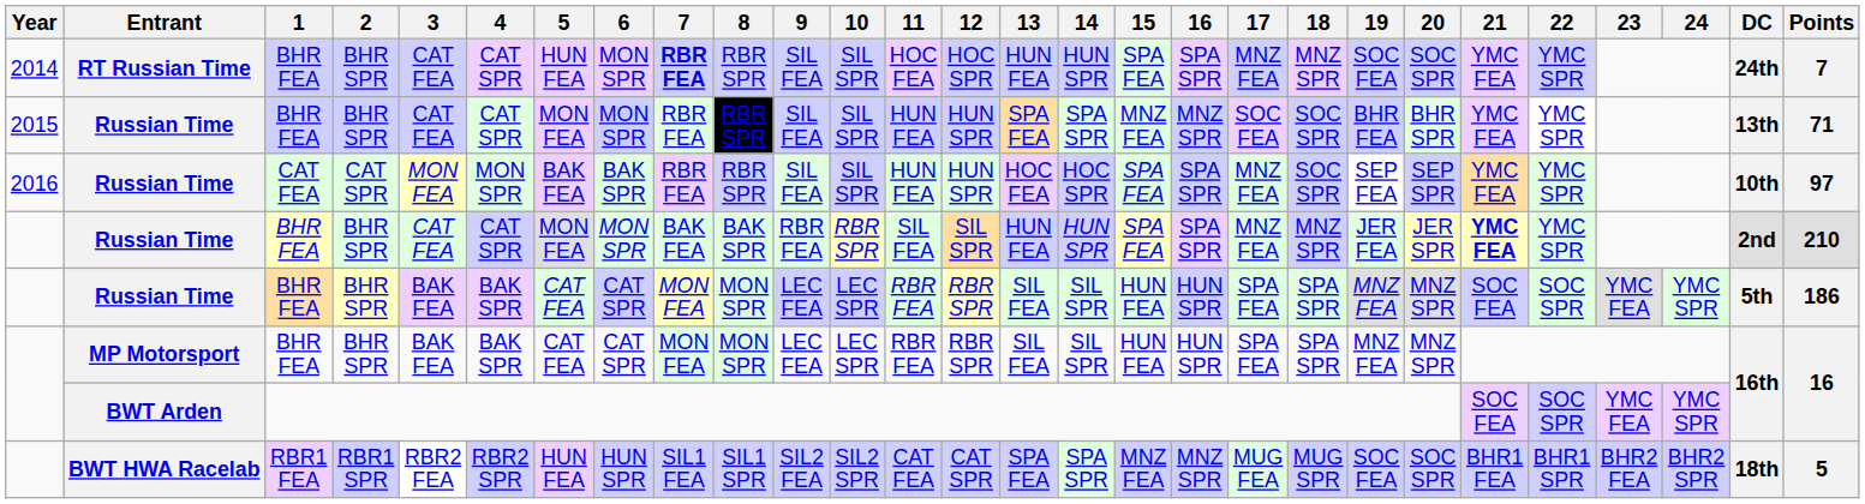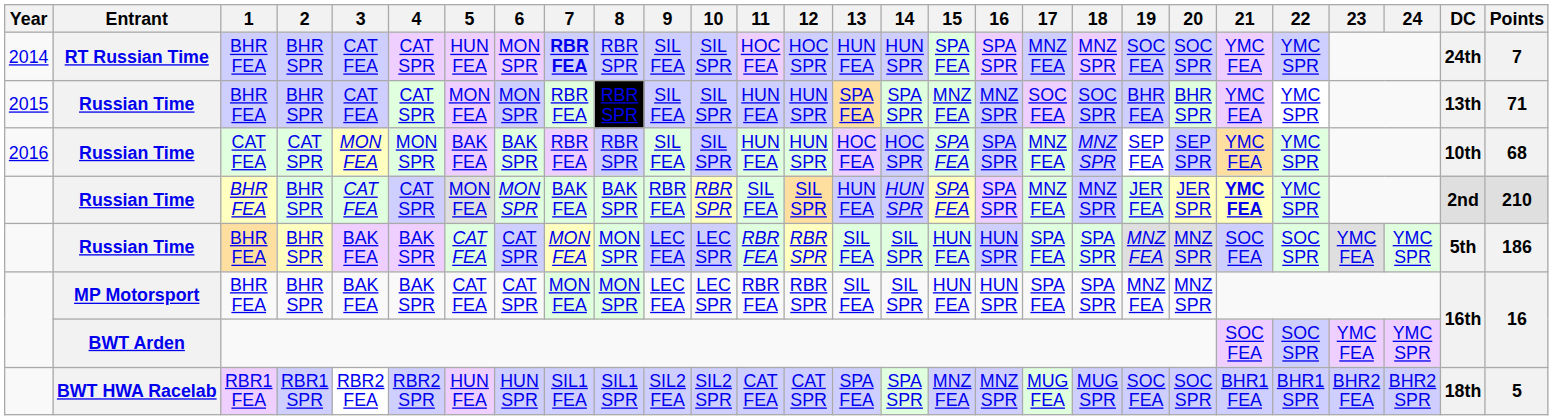2016 / Russian Time | 18: SOC SPR -> MNZ SPR
2016 / Russian Time | Points: 97 -> 68
